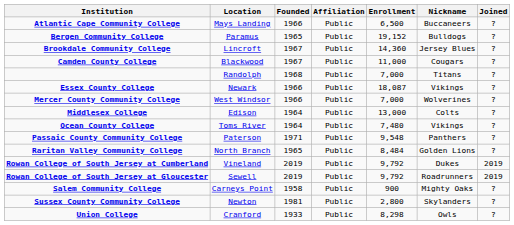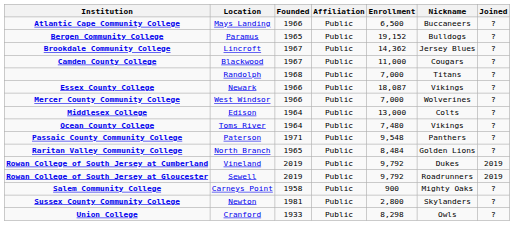Brookdale Community College | Enrollment: 14,360 -> 14,362
